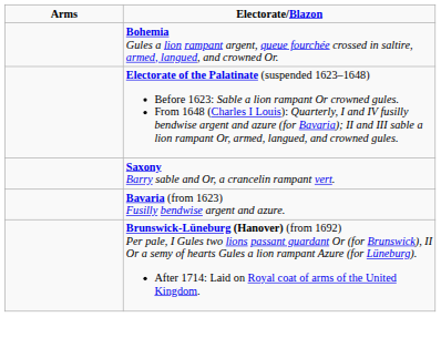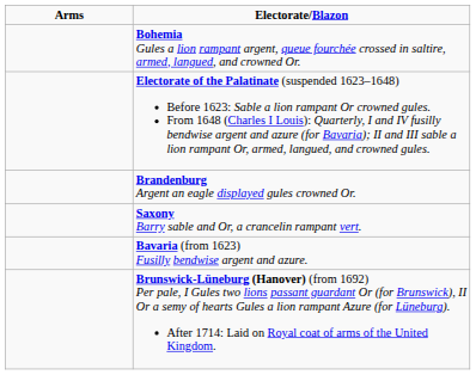+ row: Brandenburg Argent an eagle displayed gules crowned Or.
